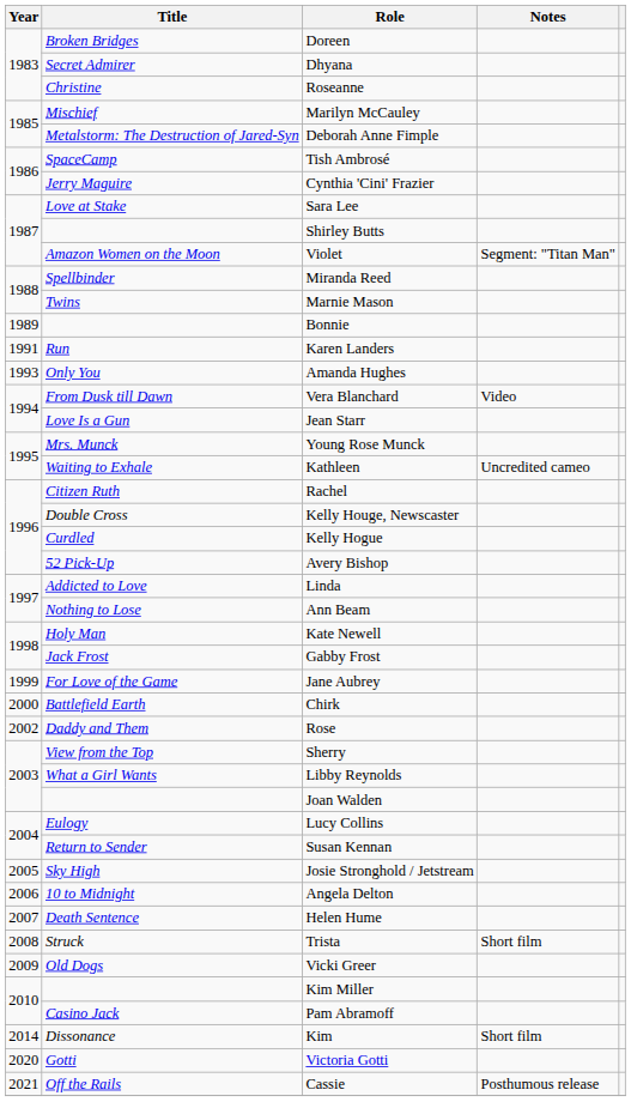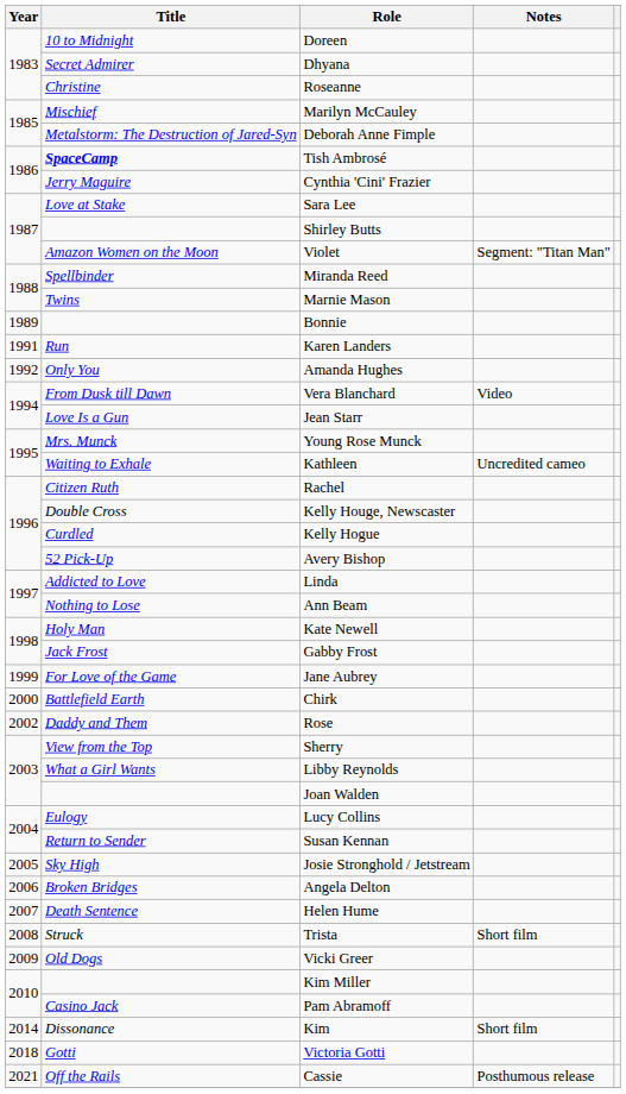Doreen | Title: Broken Bridges -> 10 to Midnight
Tish Ambrosé | Title: normal -> bold
Amanda Hughes | Year: 1993 -> 1992
Angela Delton | Title: 10 to Midnight -> Broken Bridges
Victoria Gotti | Year: 2020 -> 2018
